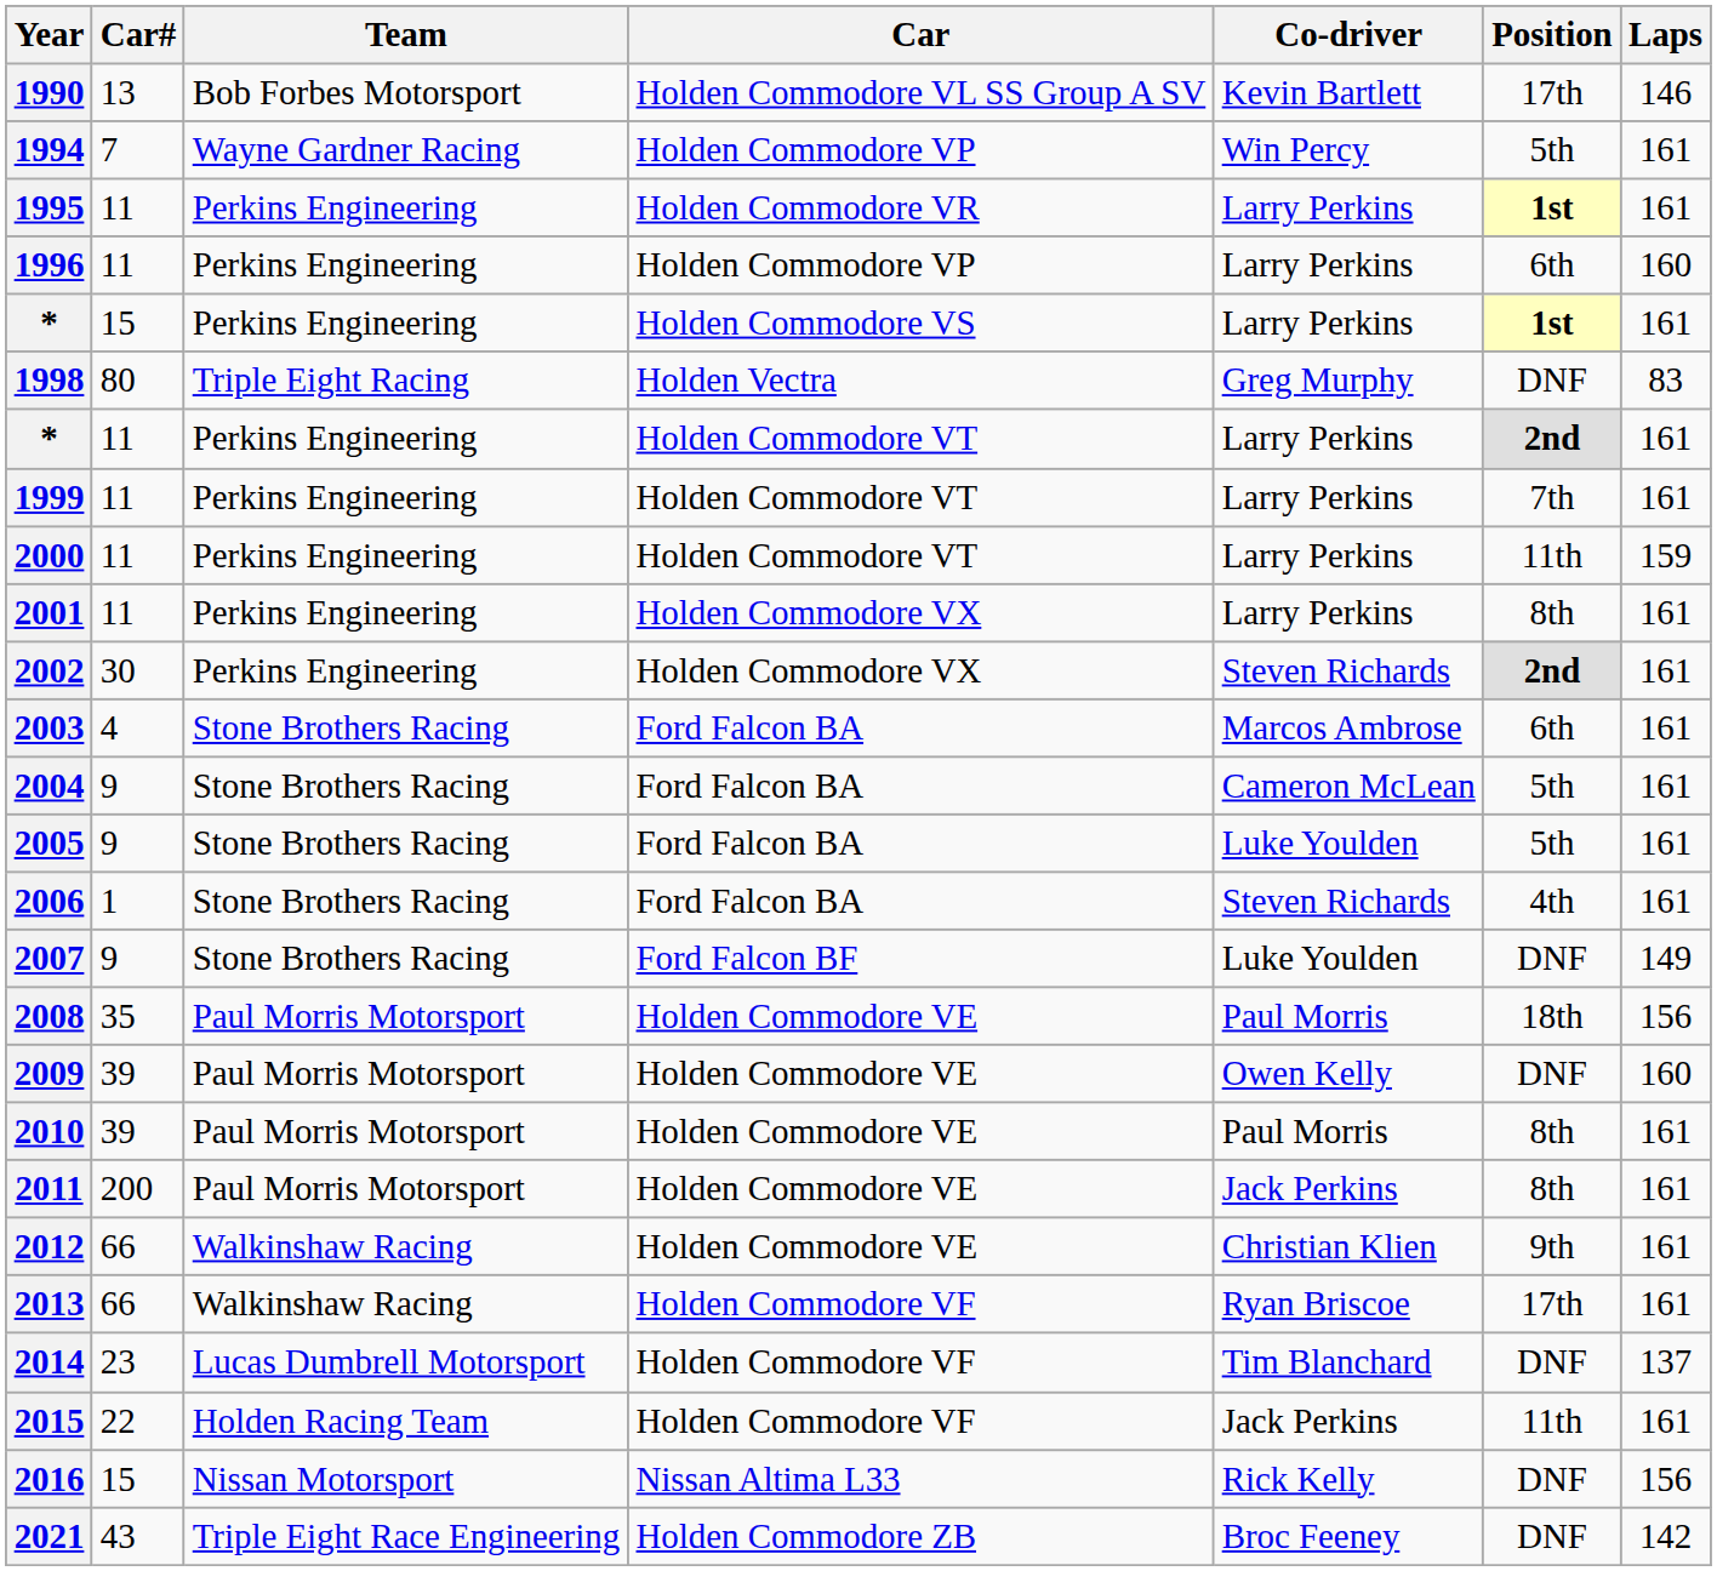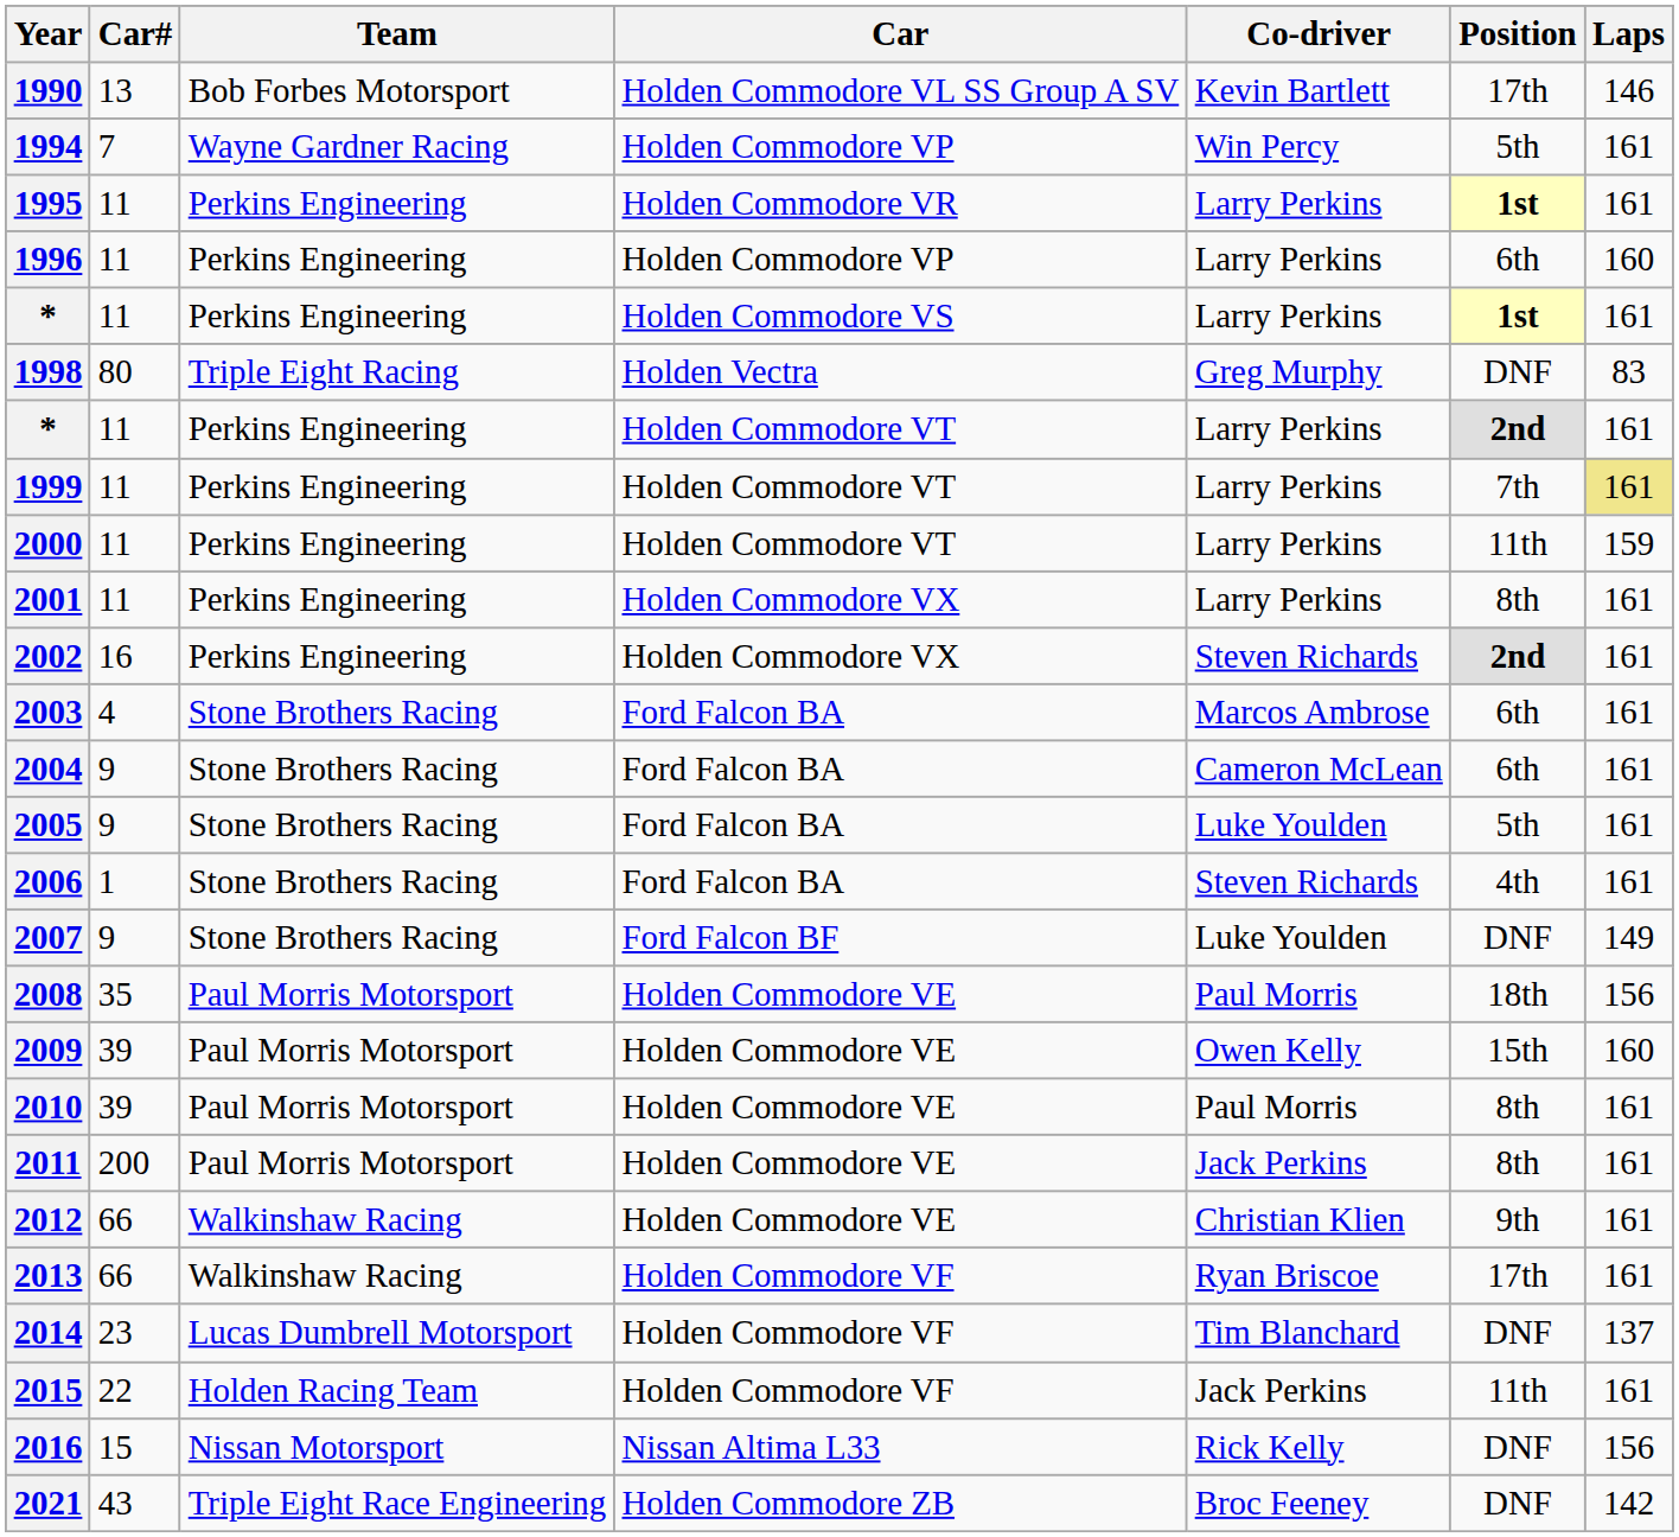* / Holden Commodore VS | Car#: 15 -> 11
1999 | Laps: no background -> khaki background
2002 | Car#: 30 -> 16
2004 | Position: 5th -> 6th
2009 | Position: DNF -> 15th
